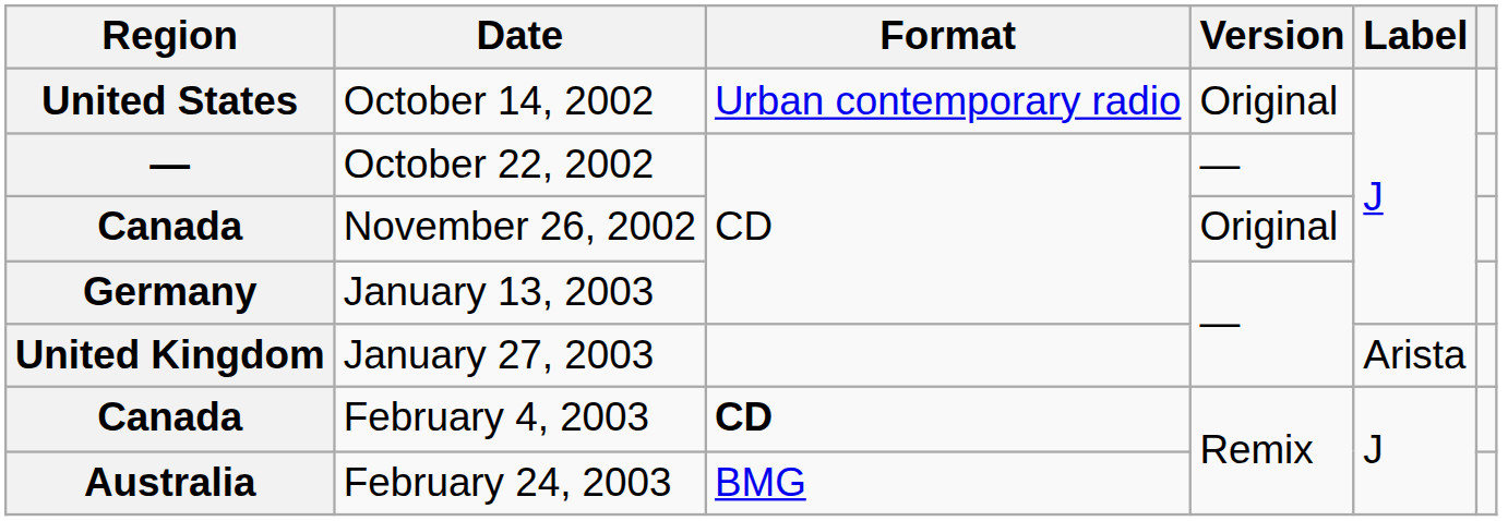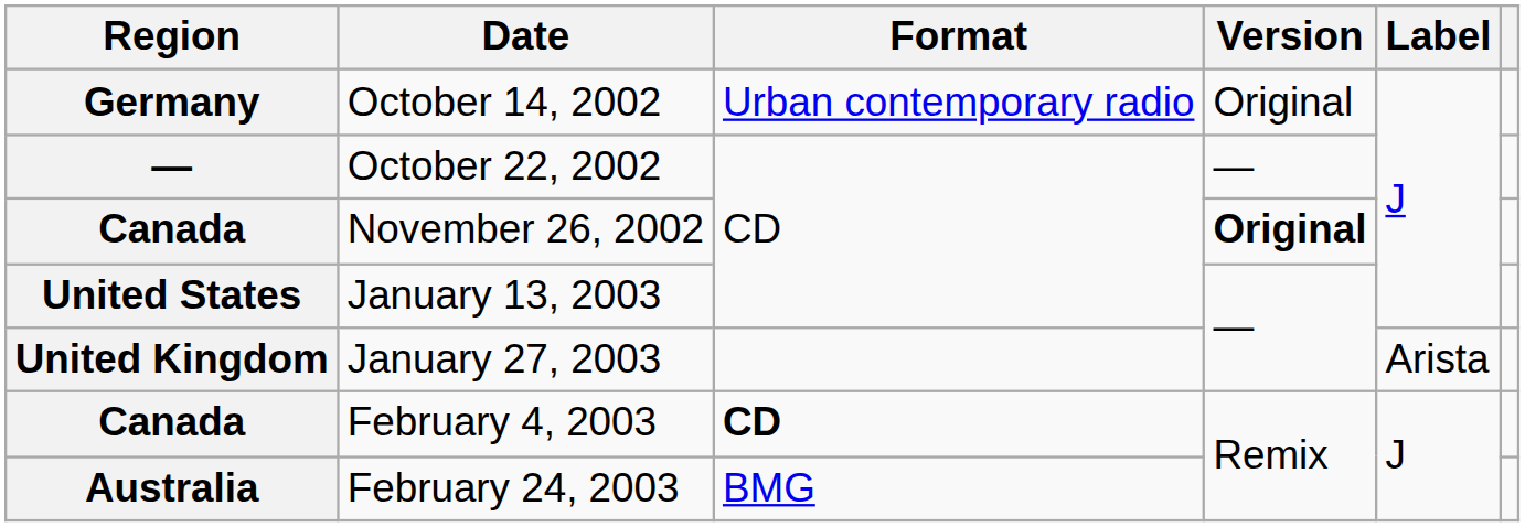October 14, 2002 | Region: United States -> Germany
November 26, 2002 | Version: normal -> bold
January 13, 2003 | Region: Germany -> United States
